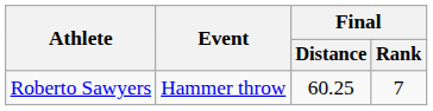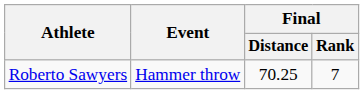Roberto Sawyers | Final / Distance: 60.25 -> 70.25
